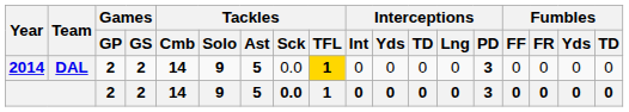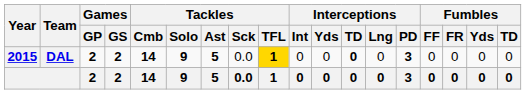DAL | Year: 2014 -> 2015
DAL | Interceptions / TD: normal -> bold
